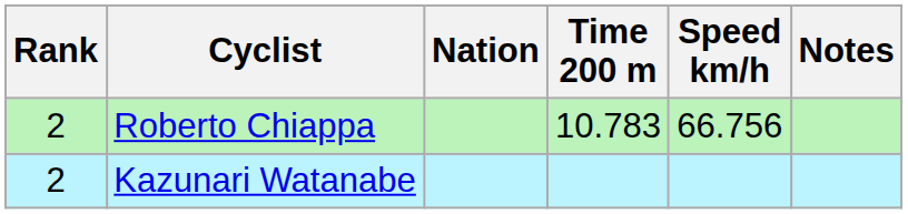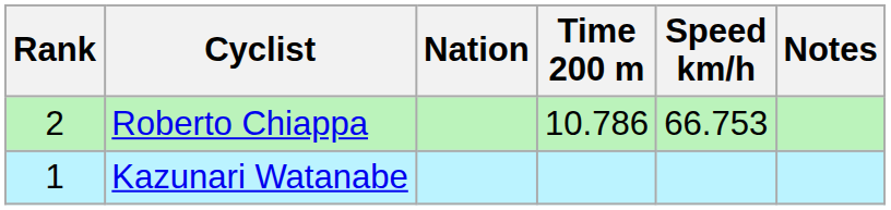Roberto Chiappa | Time 200 m: 10.783 -> 10.786
Roberto Chiappa | Speed km/h: 66.756 -> 66.753
Kazunari Watanabe | Rank: 2 -> 1
